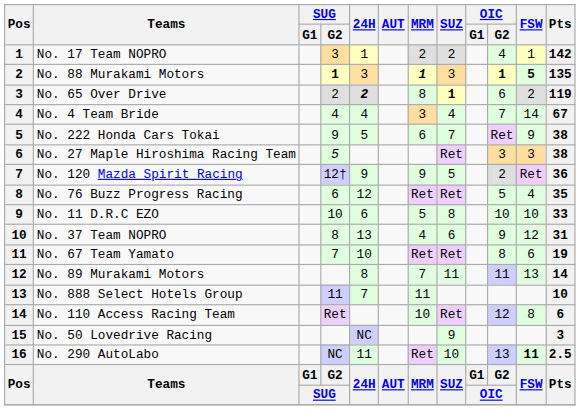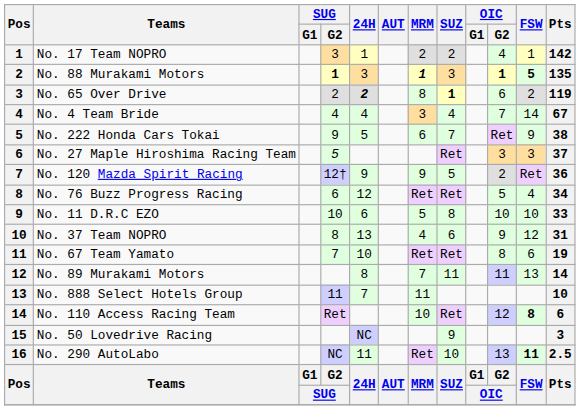No. 27 Maple Hiroshima Racing Team | Pts: 38 -> 37
No. 76 Buzz Progress Racing | Pts: 35 -> 34
No. 110 Access Racing Team | FSW: normal -> bold
